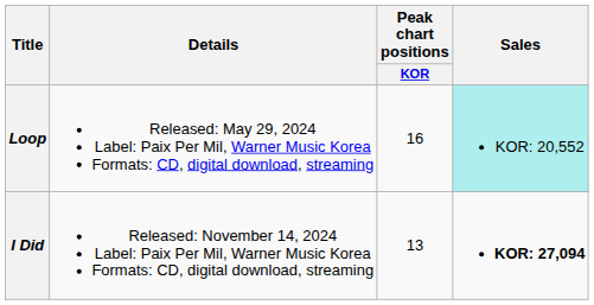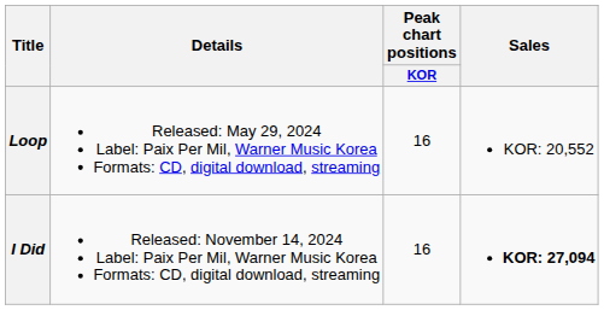Loop | Sales: paleturquoise background -> no background
I Did | Peak chart positions / KOR: 13 -> 16
